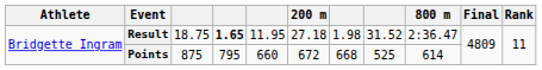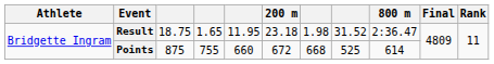Result | column 4: bold -> normal
Result | 200 m: 27.18 -> 23.18
Points | column 4: 795 -> 755
